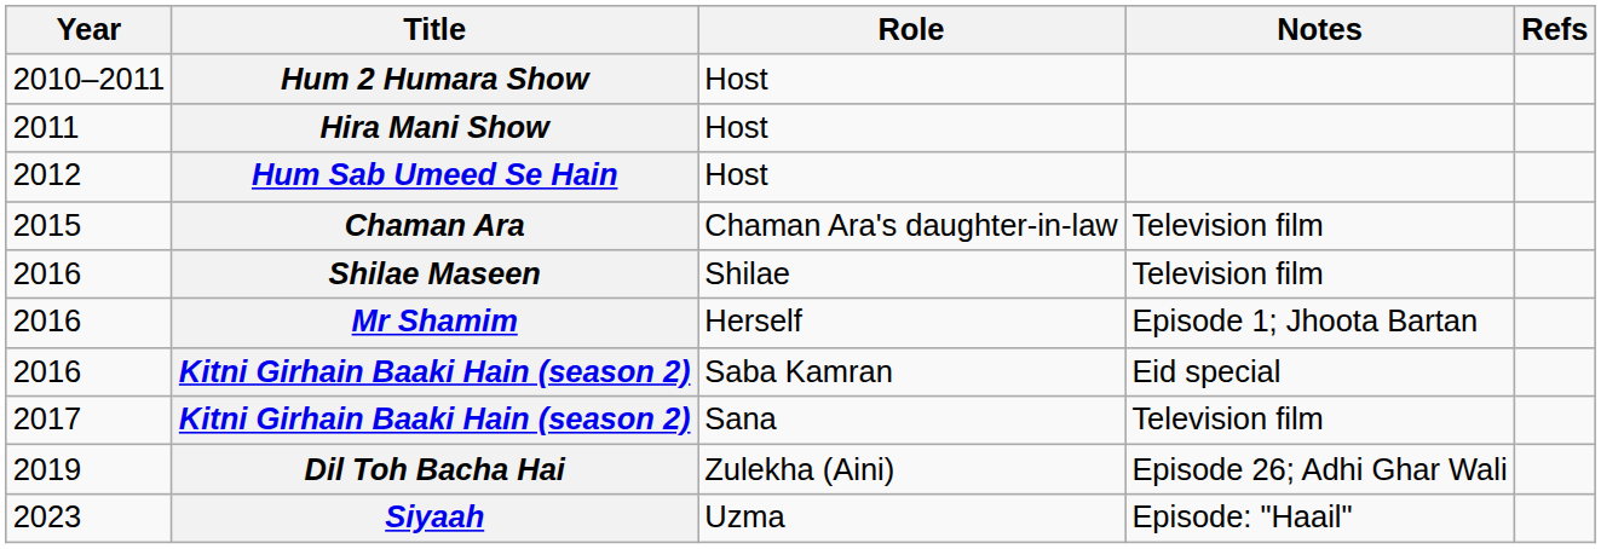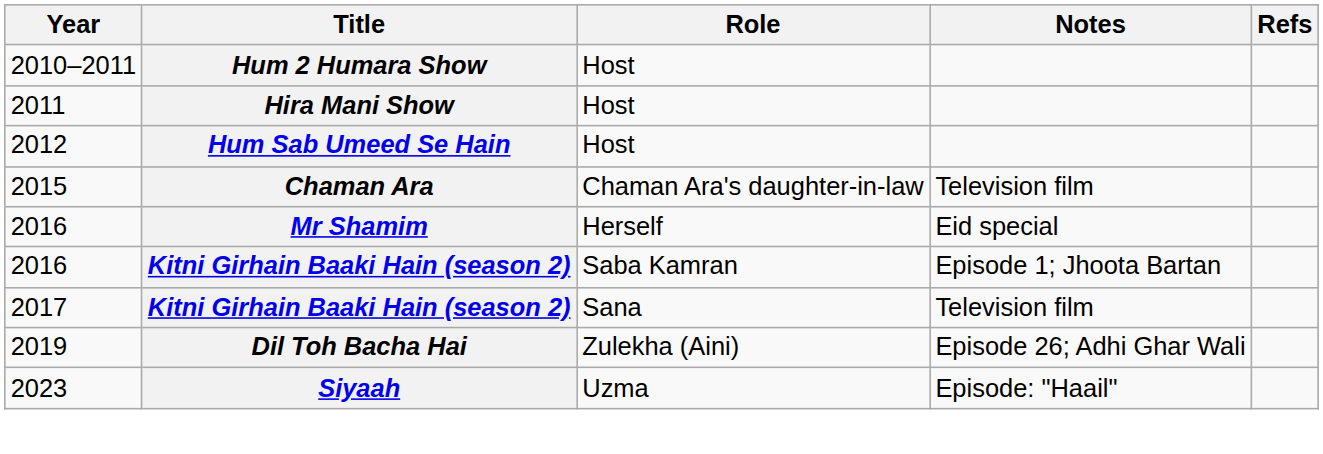- row: 2016 | Shilae Maseen | Shilae | Television film
Mr Shamim | Notes: Episode 1; Jhoota Bartan -> Eid special
2016 / Kitni Girhain Baaki Hain (season 2) | Notes: Eid special -> Episode 1; Jhoota Bartan
